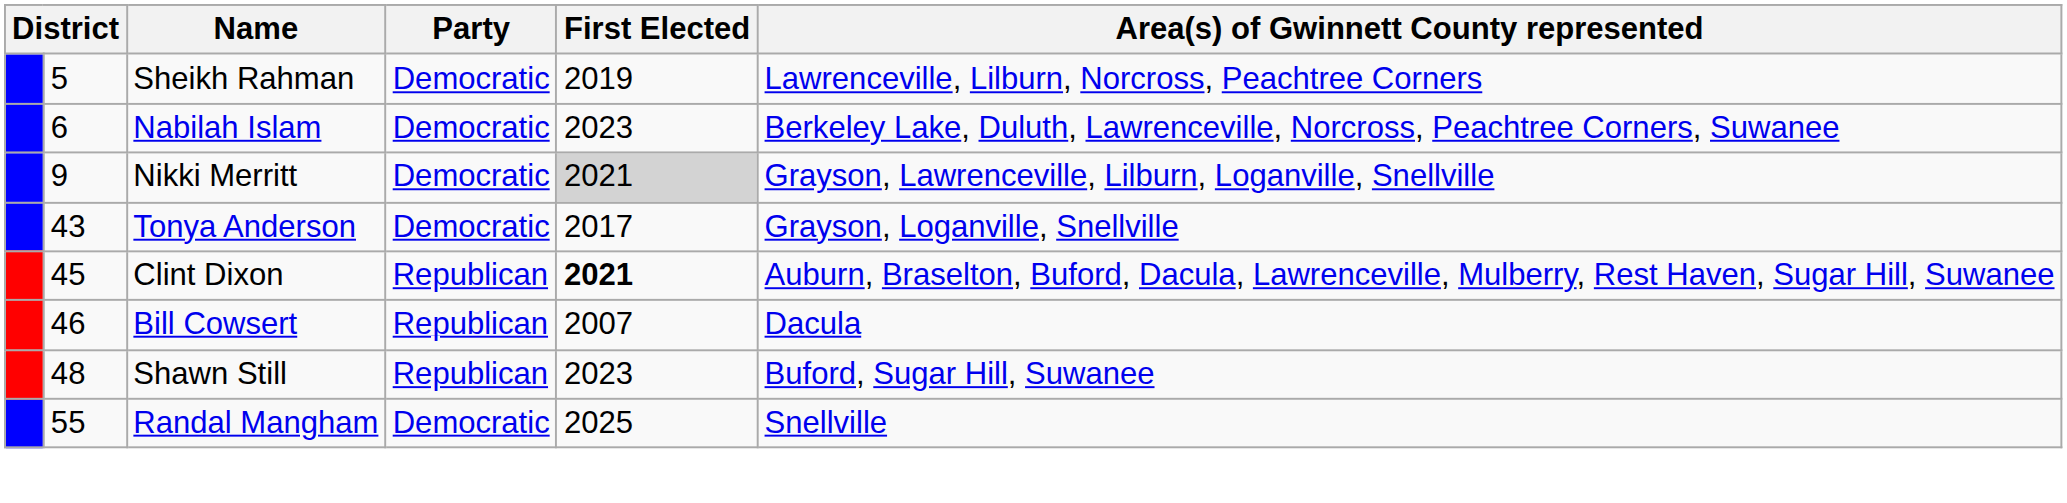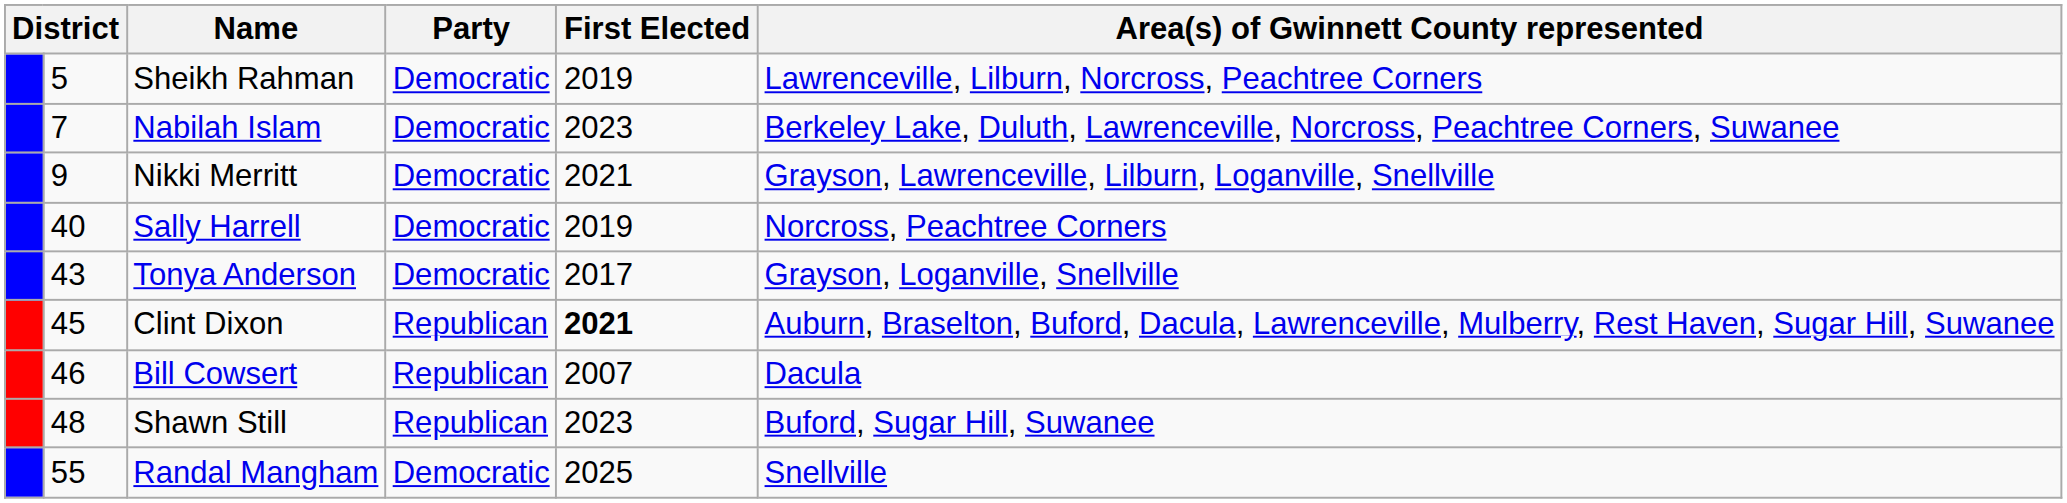Nabilah Islam | column 2: 6 -> 7
Nikki Merritt | First Elected: lightgrey background -> no background
+ row: 40 | Sally Harrell | Democratic | 2019 | Norcross, Peachtree Corners
